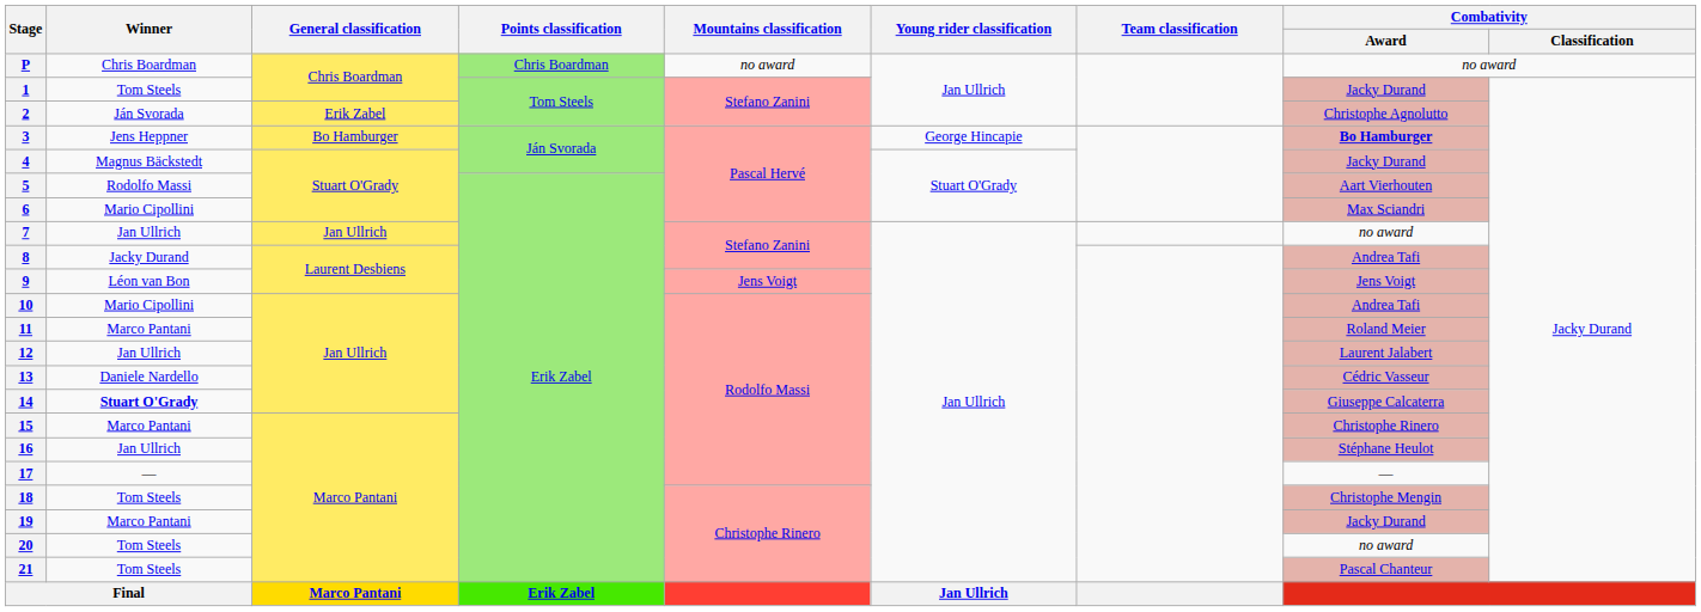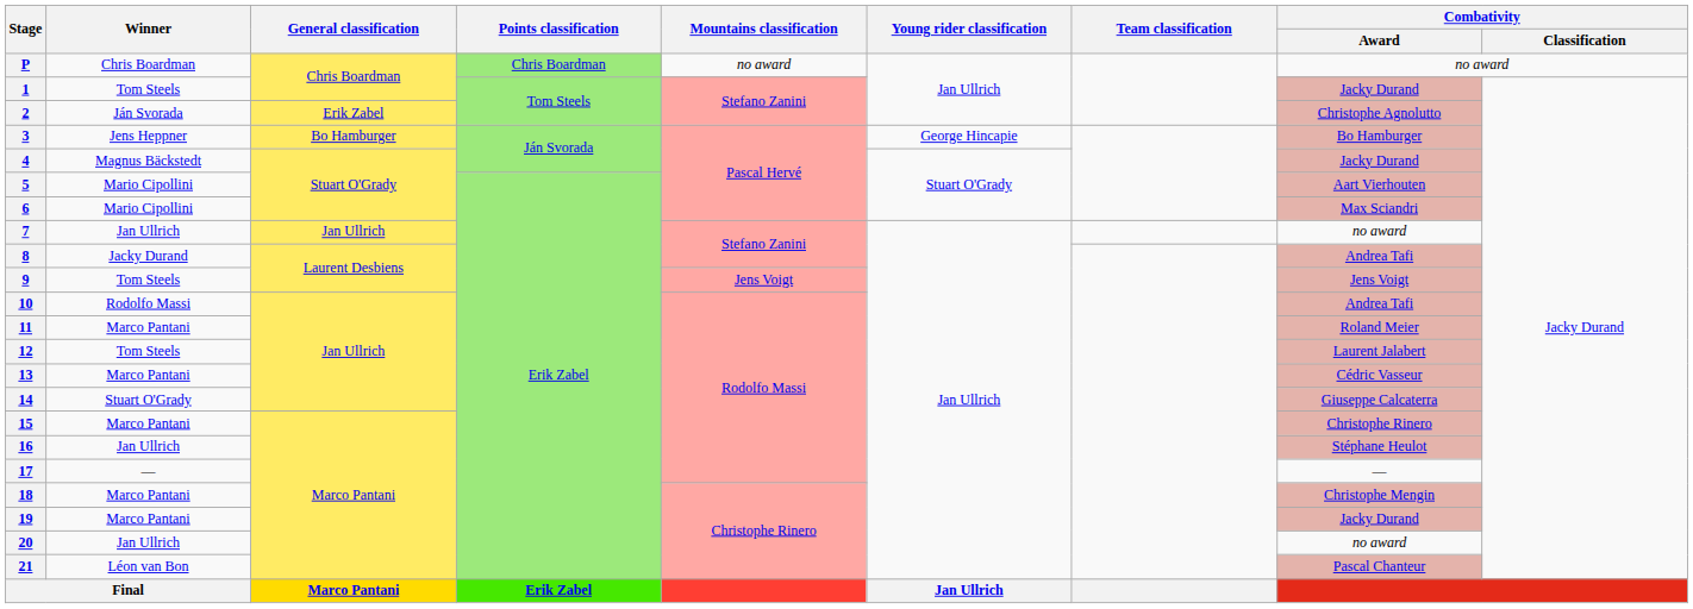3 | Combativity / Award: bold -> normal
5 | Winner: Rodolfo Massi -> Mario Cipollini
9 | Winner: Léon van Bon -> Tom Steels
10 | Winner: Mario Cipollini -> Rodolfo Massi
12 | Winner: Jan Ullrich -> Tom Steels
13 | Winner: Daniele Nardello -> Marco Pantani
14 | Winner: bold -> normal
18 | Winner: Tom Steels -> Marco Pantani
20 | Winner: Tom Steels -> Jan Ullrich
21 | Winner: Tom Steels -> Léon van Bon
